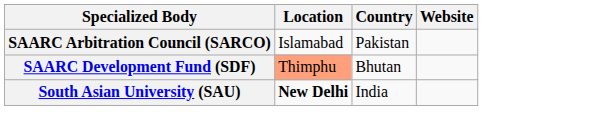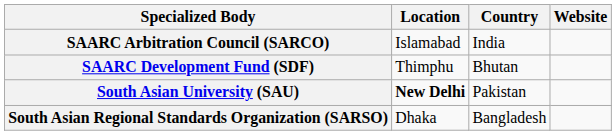SAARC Arbitration Council (SARCO) | Country: Pakistan -> India
SAARC Development Fund (SDF) | Location: lightsalmon background -> no background
South Asian University (SAU) | Country: India -> Pakistan
+ row: South Asian Regional Standards Organization (SARSO) | Dhaka | Bangladesh
